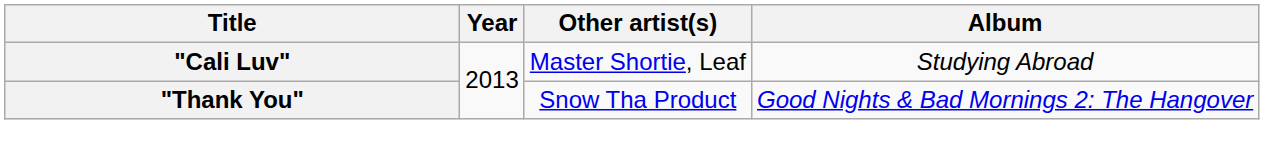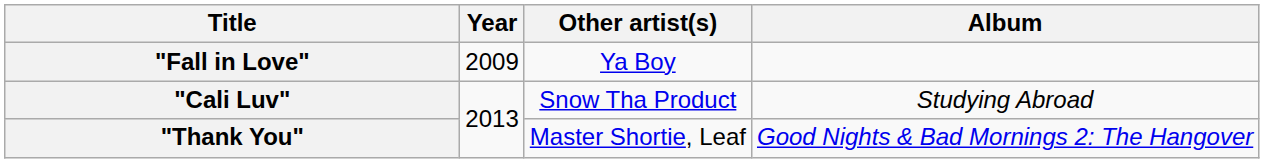+ row: "Fall in Love" | 2009 | Ya Boy
"Cali Luv" | Other artist(s): Master Shortie, Leaf -> Snow Tha Product
"Thank You" | Other artist(s): Snow Tha Product -> Master Shortie, Leaf
